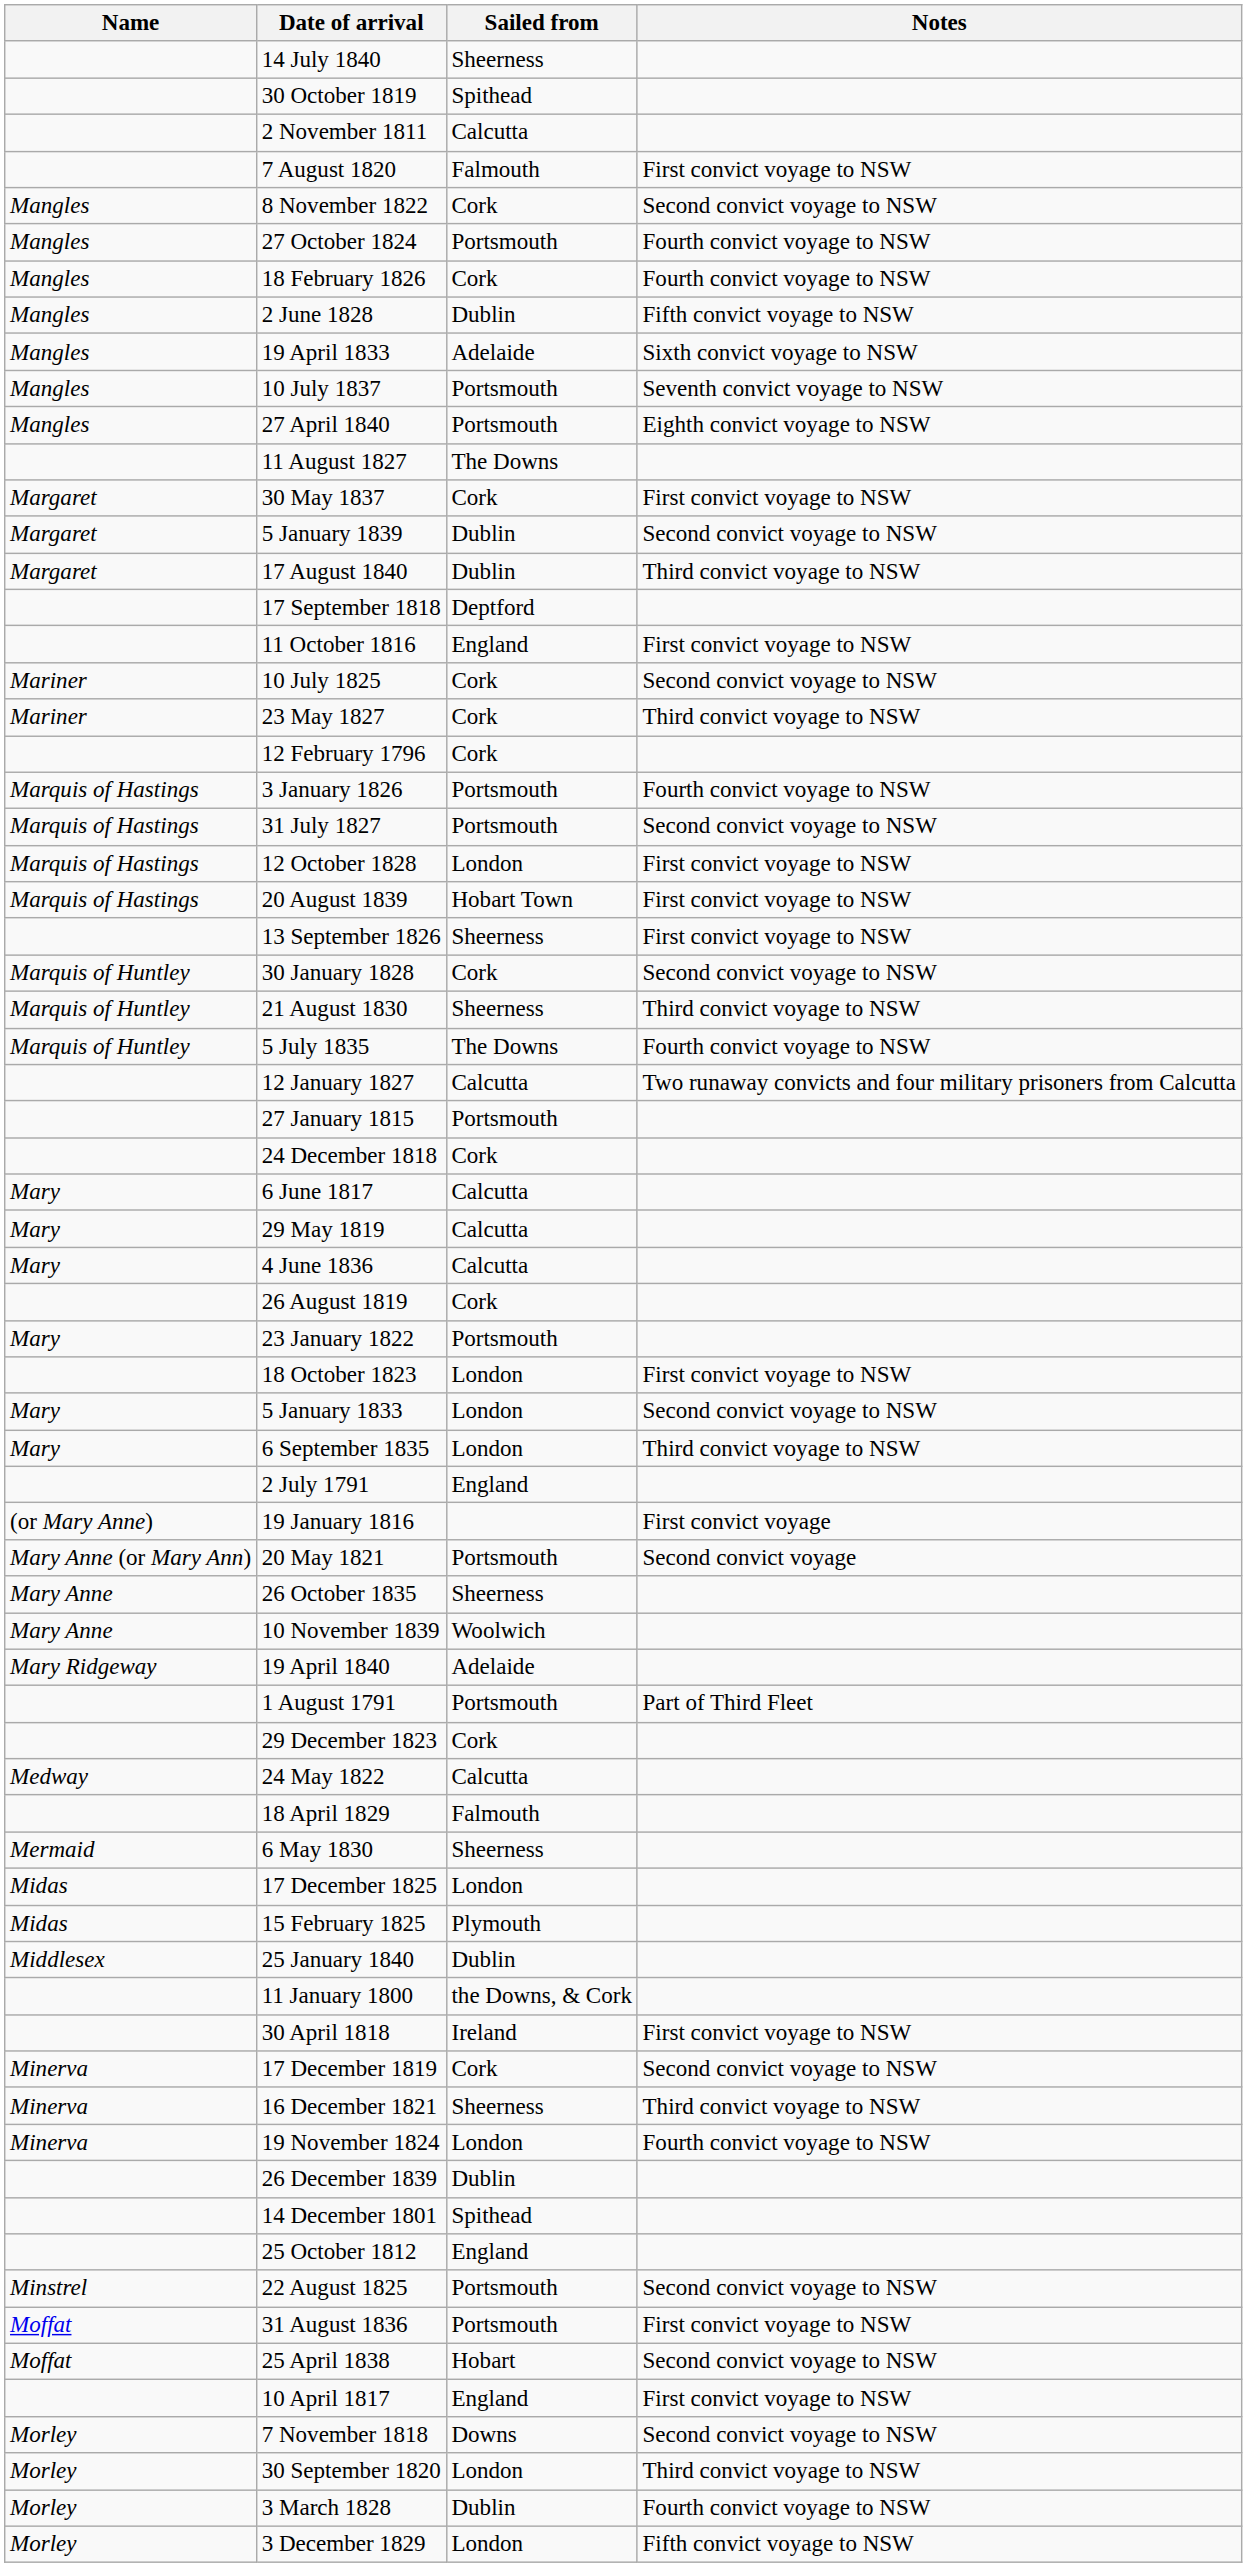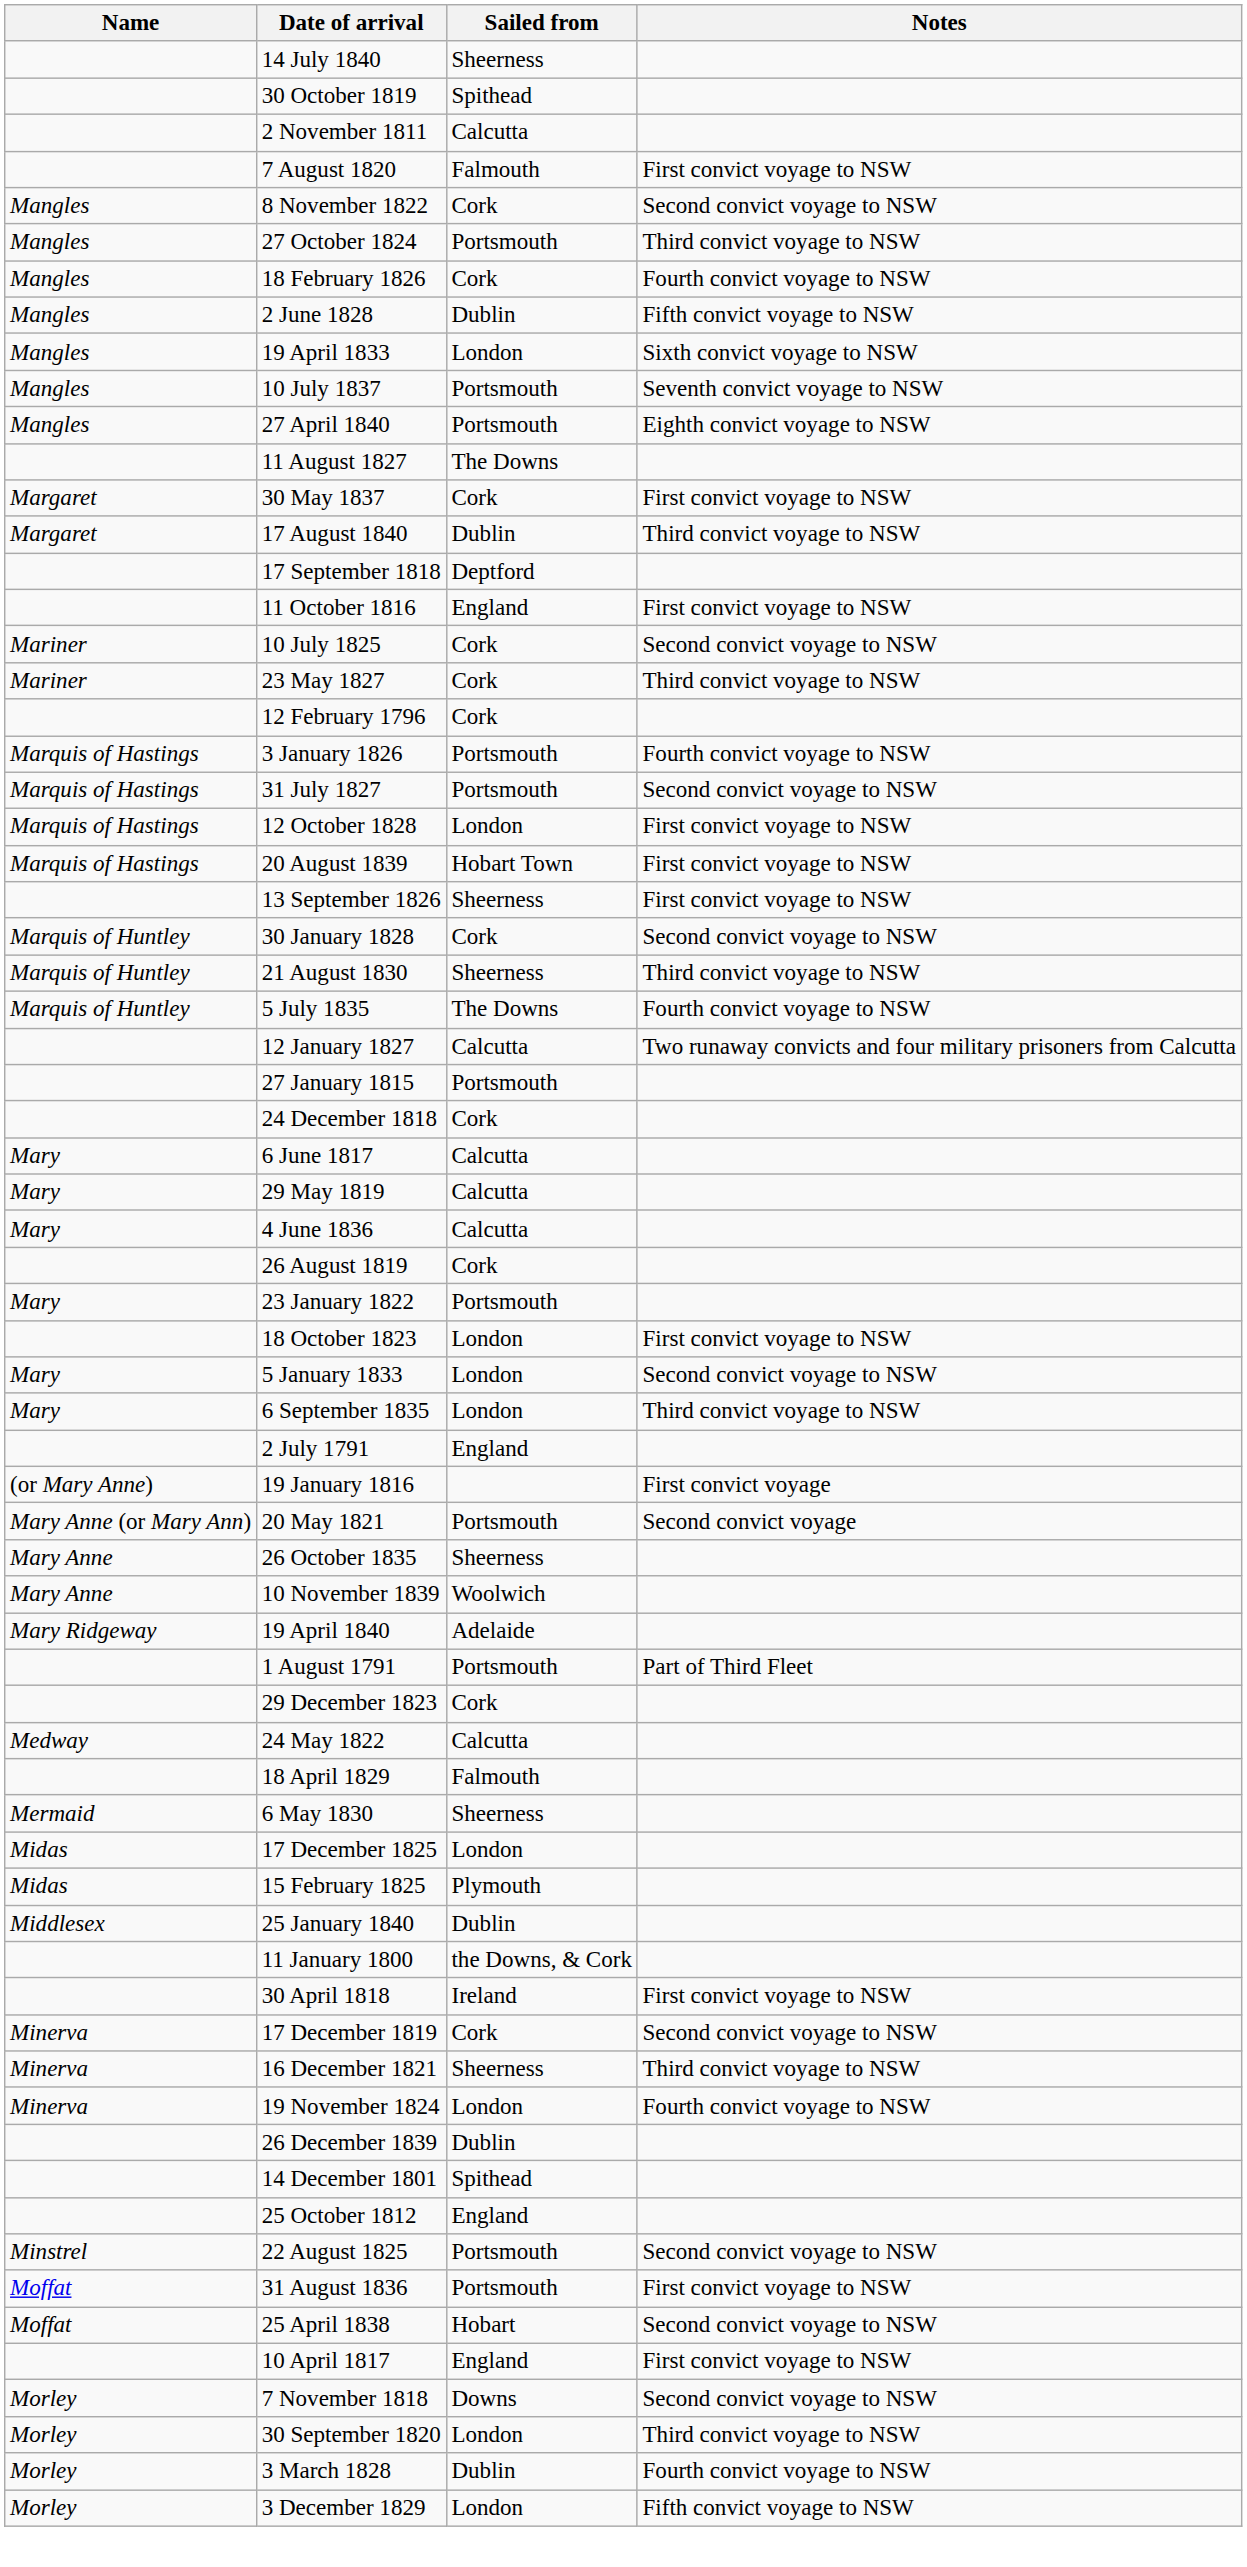27 October 1824 | Notes: Fourth convict voyage to NSW -> Third convict voyage to NSW
19 April 1833 | Sailed from: Adelaide -> London
- row: Margaret | 5 January 1839 | Dublin | Second convict voyage to NSW
